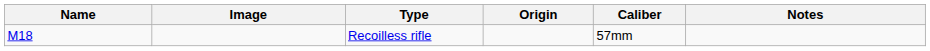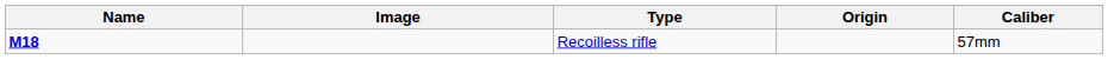- column: Notes
Recoilless rifle | Name: normal -> bold
